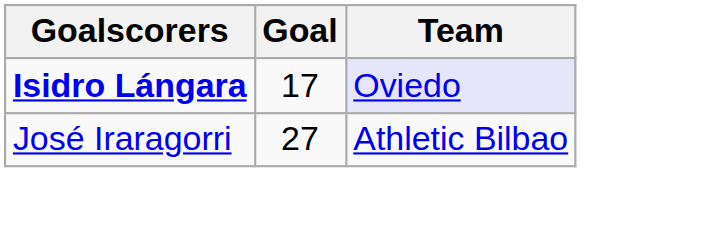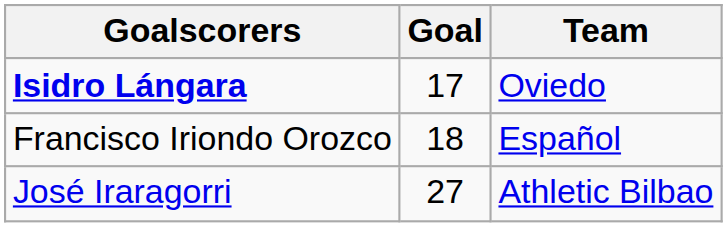Isidro Lángara | Team: lavender background -> no background
+ row: Francisco Iriondo Orozco | 18 | Español
